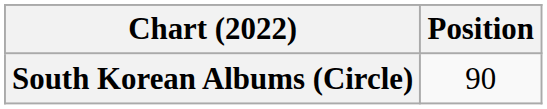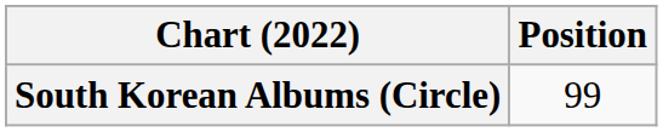South Korean Albums (Circle) | Position: 90 -> 99
